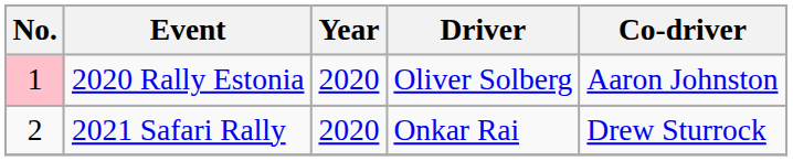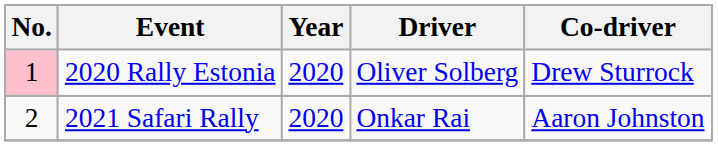2020 Rally Estonia | Co-driver: Aaron Johnston -> Drew Sturrock
2021 Safari Rally | Co-driver: Drew Sturrock -> Aaron Johnston
